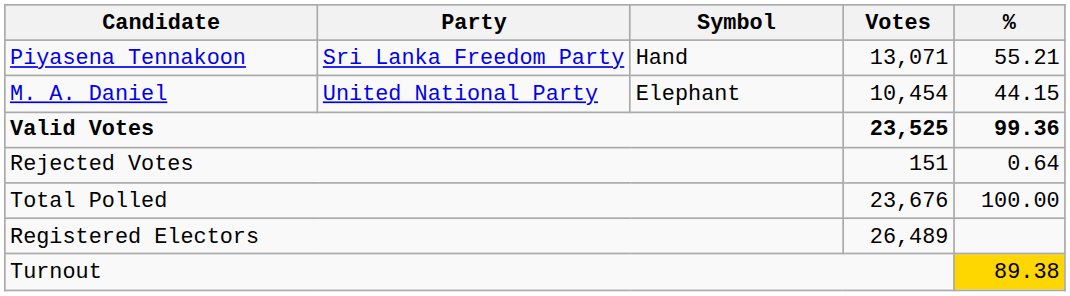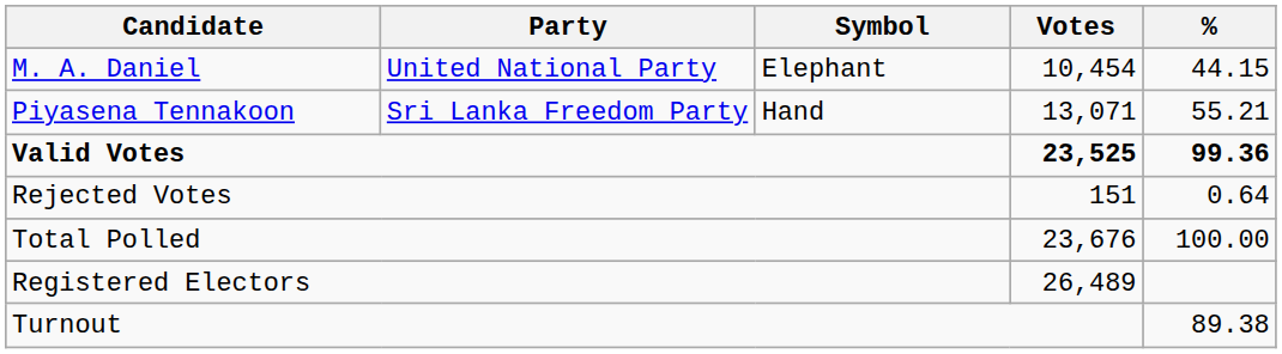rows swapped: Piyasena Tennakoon <-> M. A. Daniel
Turnout | %: gold background -> no background
